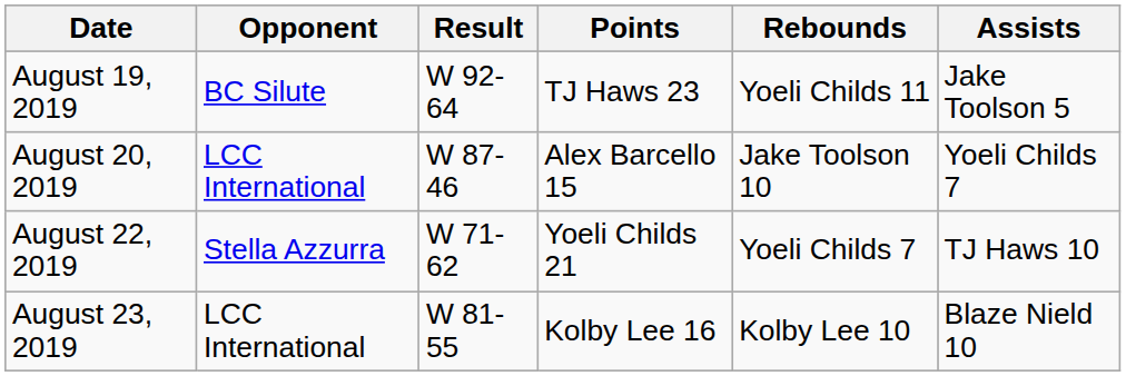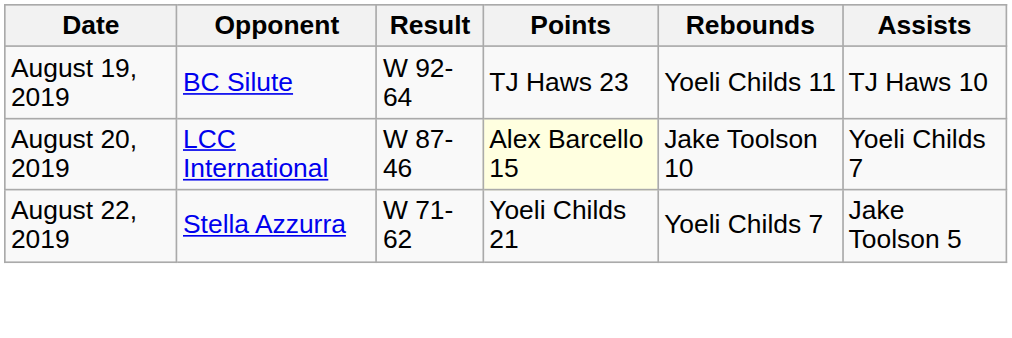August 19, 2019 | Assists: Jake Toolson 5 -> TJ Haws 10
August 20, 2019 | Points: no background -> lightyellow background
August 22, 2019 | Assists: TJ Haws 10 -> Jake Toolson 5
- row: August 23, 2019 | LCC International | W 81-55 | Kolby Lee 16 | Kolby Lee 10 | Blaze Nield 10
